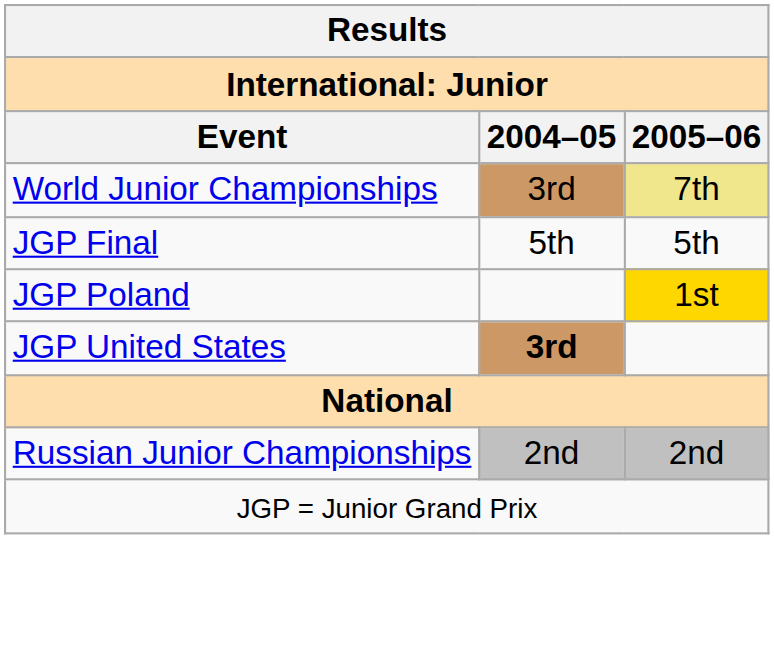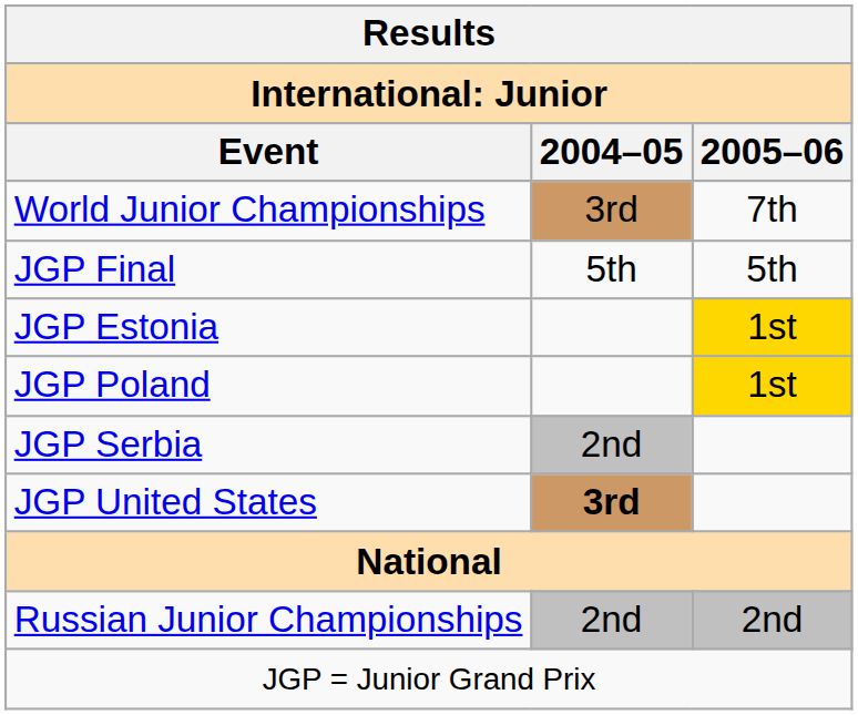World Junior Championships | 2005–06: khaki background -> no background
+ row: JGP Estonia | 1st
+ row: JGP Serbia | 2nd
